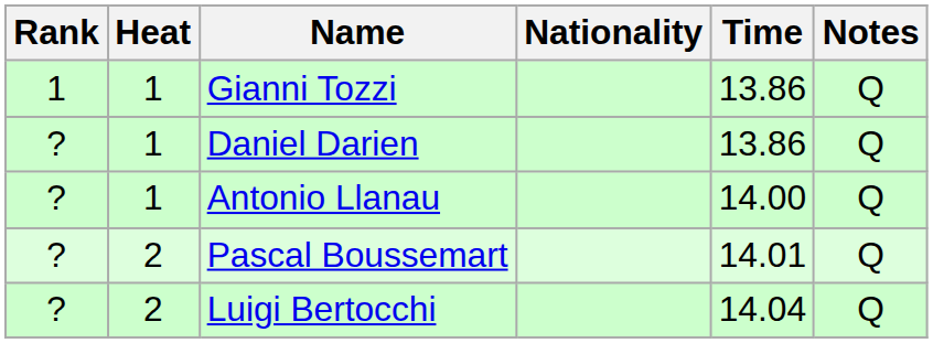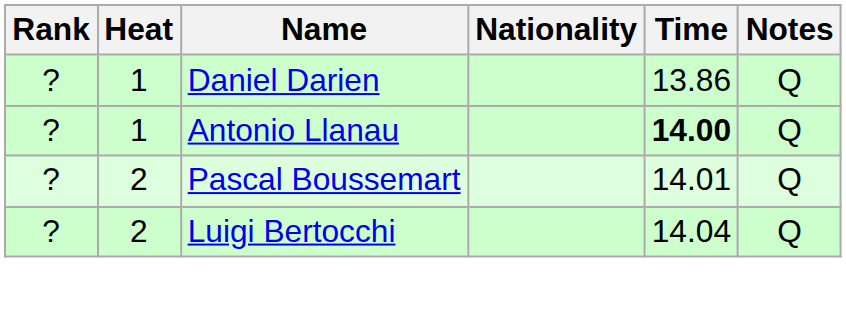- row: 1 | 1 | Gianni Tozzi | 13.86 | Q
Antonio Llanau | Time: normal -> bold
